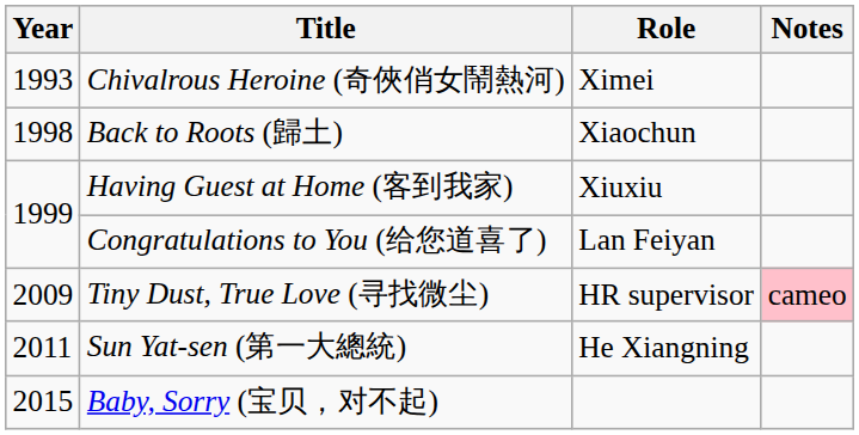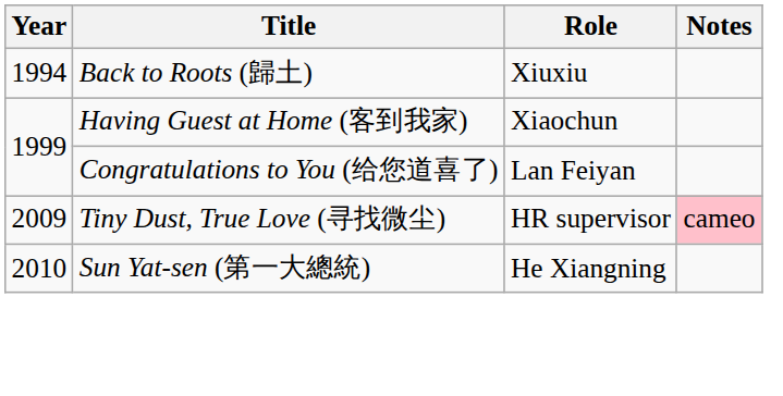- row: 1993 | Chivalrous Heroine (奇俠俏女鬧熱河) | Ximei
Back to Roots (歸土) | Year: 1998 -> 1994
Back to Roots (歸土) | Role: Xiaochun -> Xiuxiu
Having Guest at Home (客到我家) | Role: Xiuxiu -> Xiaochun
Sun Yat-sen (第一大總統) | Year: 2011 -> 2010
- row: 2015 | Baby, Sorry (宝贝，对不起)
